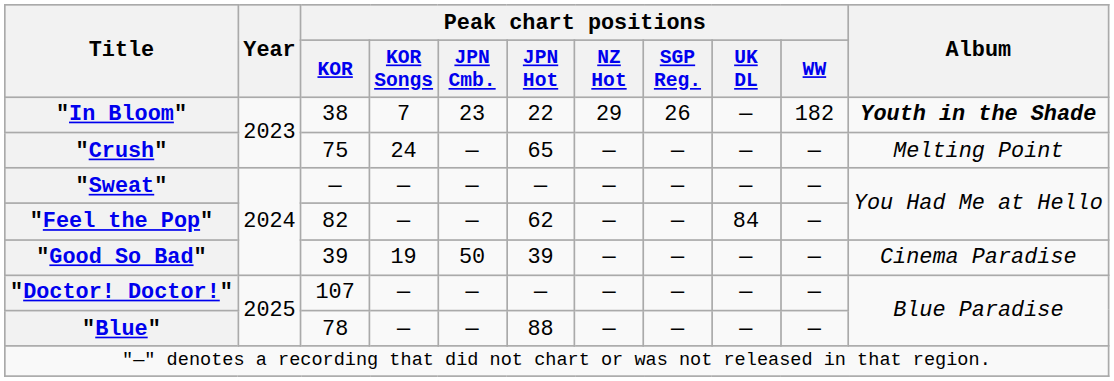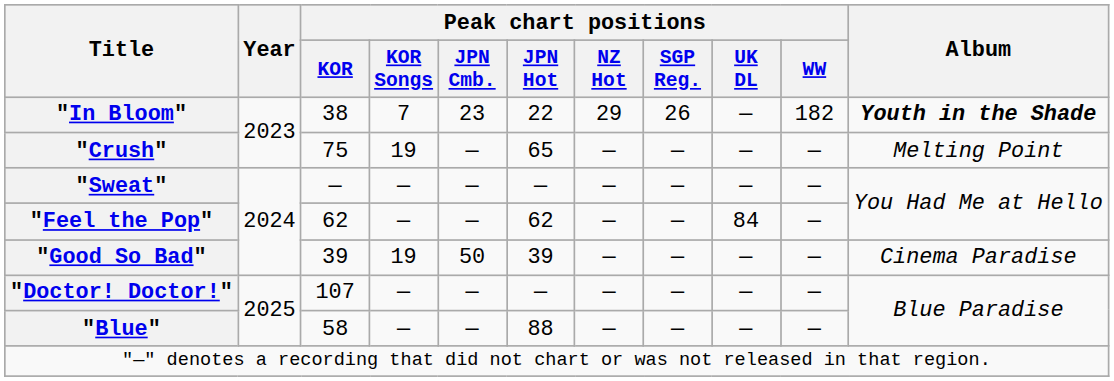"Crush" | Peak chart positions / KOR Songs: 24 -> 19
"Feel the Pop" | Peak chart positions / KOR: 82 -> 62
"Blue" | Peak chart positions / KOR: 78 -> 58
